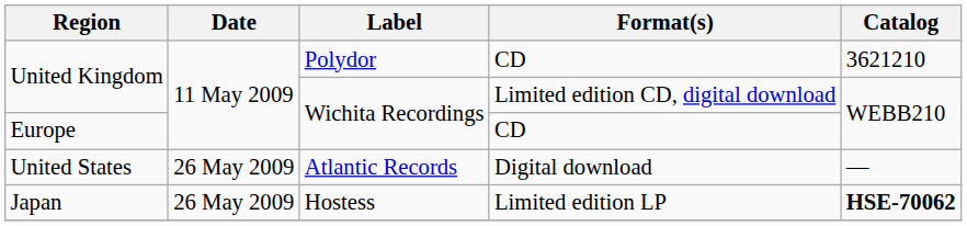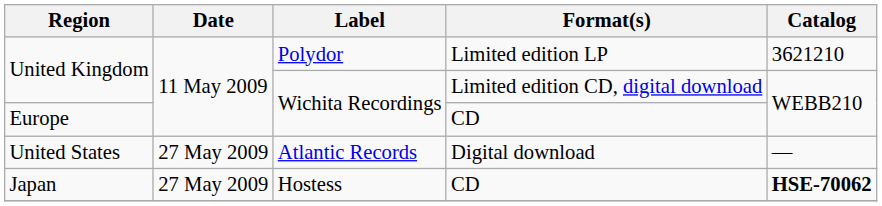United Kingdom / Polydor | Format(s): CD -> Limited edition LP
United States | Date: 26 May 2009 -> 27 May 2009
Japan | Date: 26 May 2009 -> 27 May 2009
Japan | Format(s): Limited edition LP -> CD
